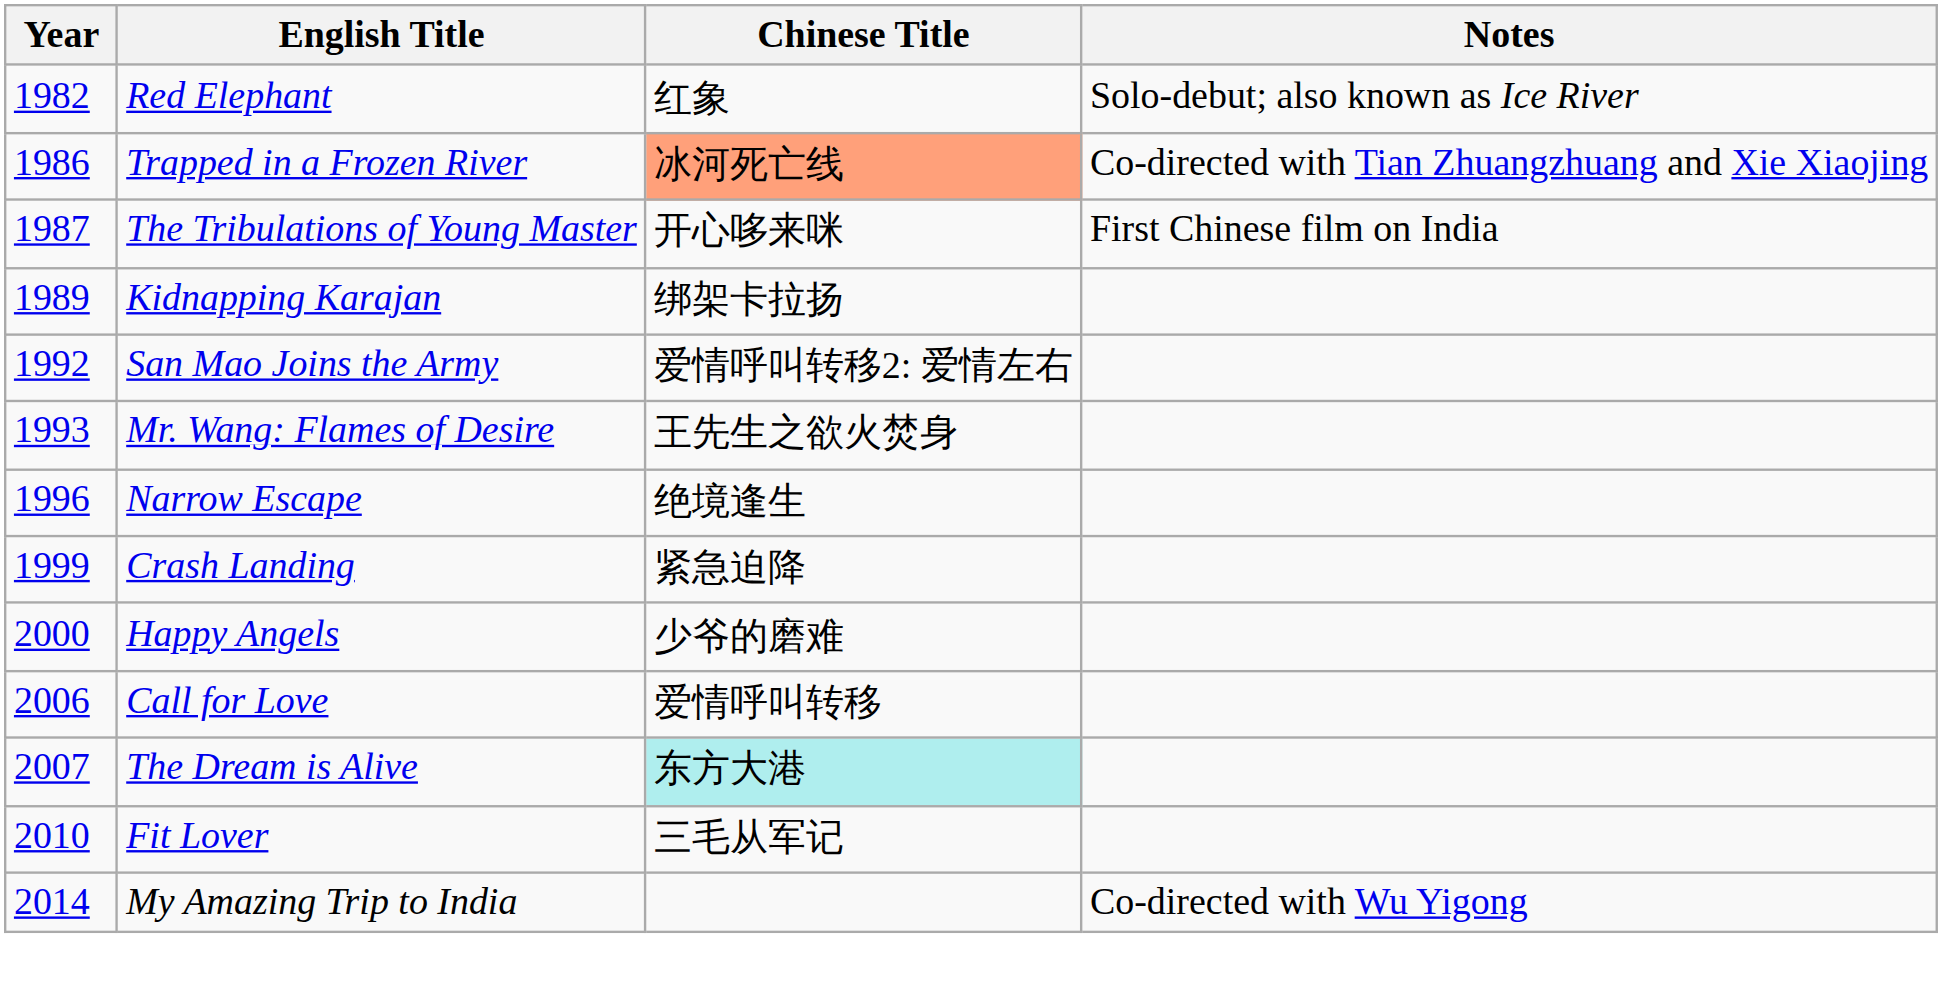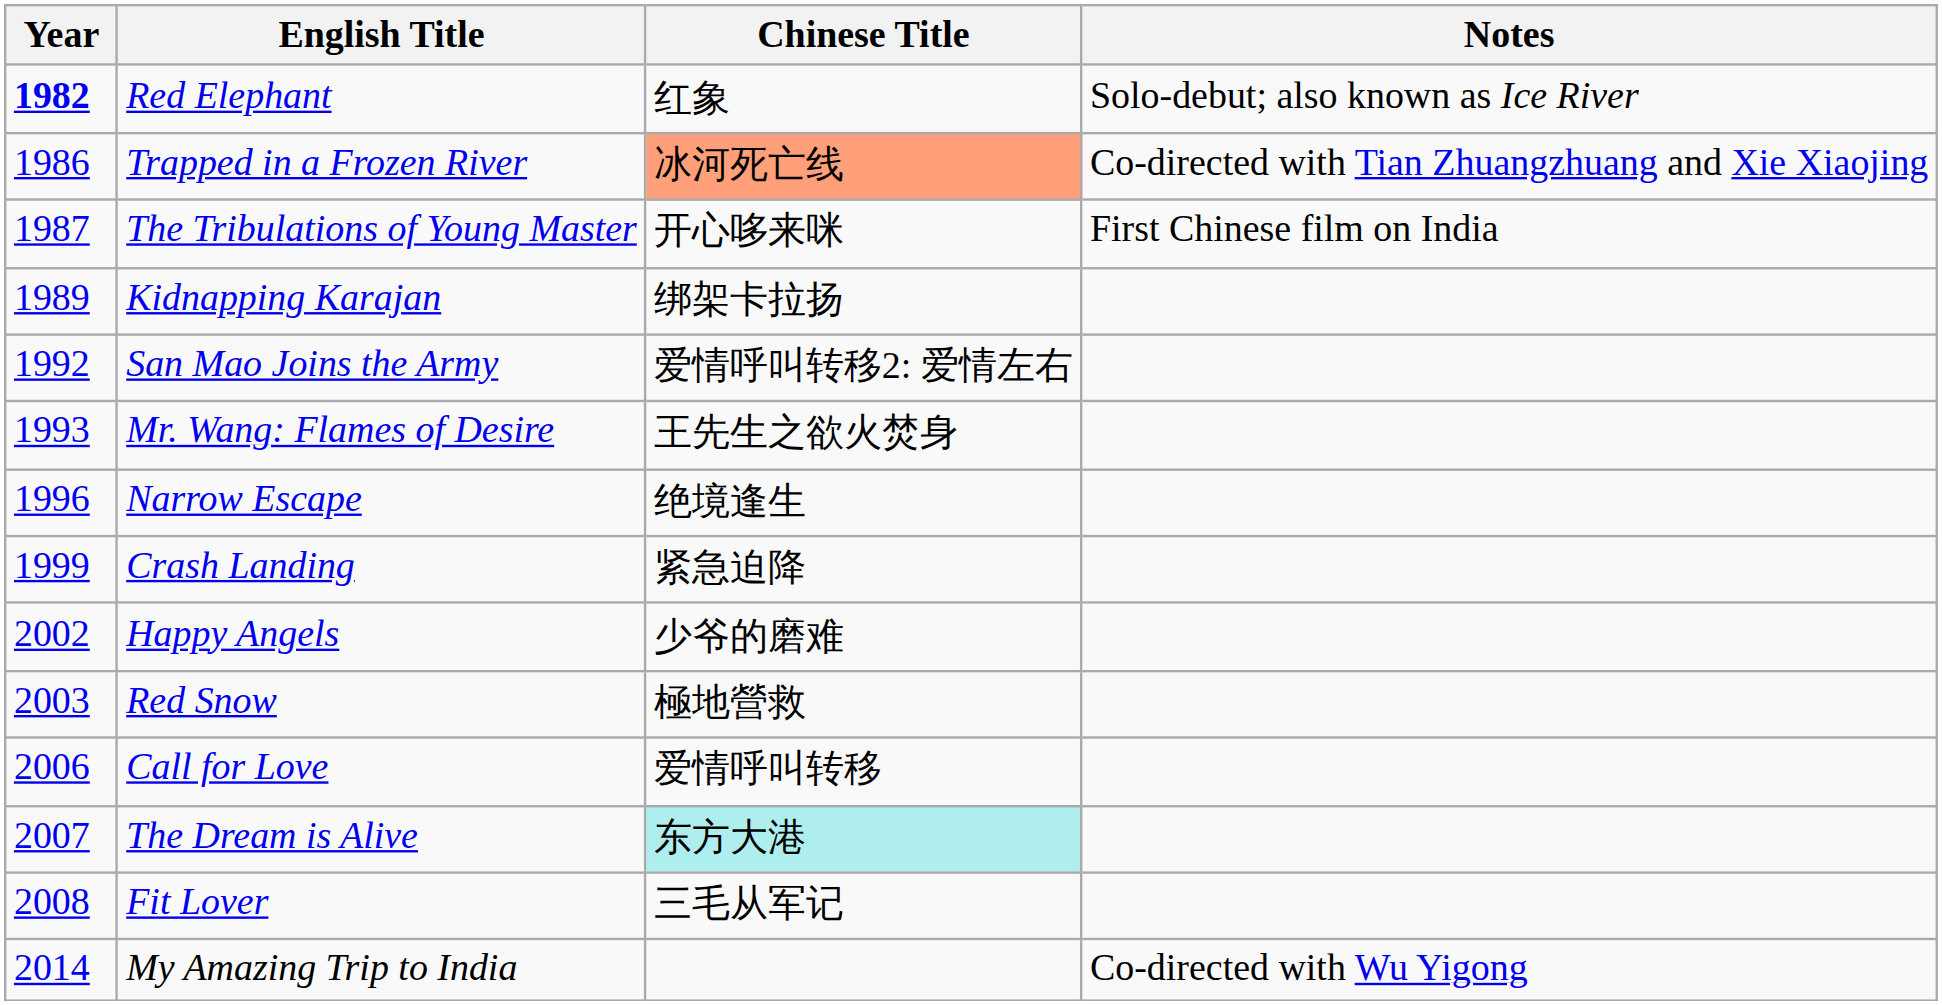Red Elephant | Year: normal -> bold
Happy Angels | Year: 2000 -> 2002
+ row: 2003 | Red Snow | 極地營救
Fit Lover | Year: 2010 -> 2008
